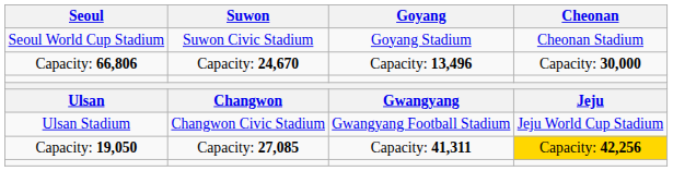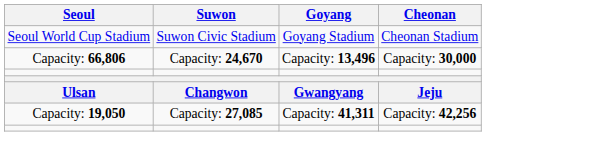- row: Ulsan Stadium | Changwon Civic Stadium | Gwangyang Football Stadium | Jeju World Cup Stadium
Capacity: 19,050 | Cheonan: gold background -> no background
